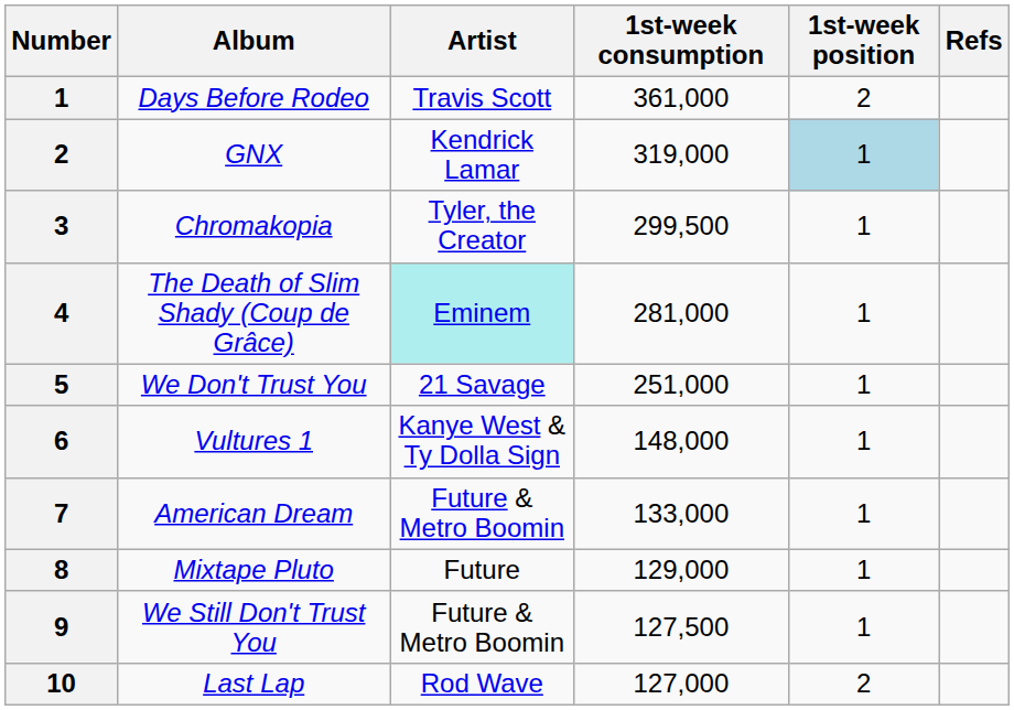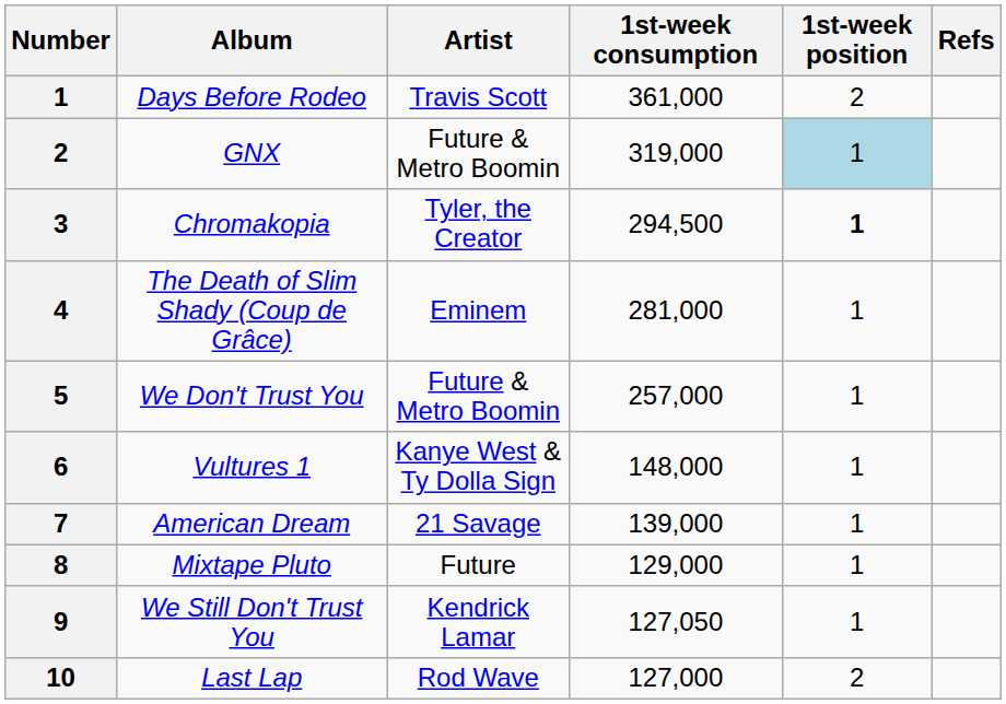GNX | Artist: Kendrick Lamar -> Future & Metro Boomin
Chromakopia | 1st-week consumption: 299,500 -> 294,500
Chromakopia | 1st-week position: normal -> bold
The Death of Slim Shady (Coup de Grâce) | Artist: paleturquoise background -> no background
We Don't Trust You | Artist: 21 Savage -> Future & Metro Boomin
We Don't Trust You | 1st-week consumption: 251,000 -> 257,000
American Dream | Artist: Future & Metro Boomin -> 21 Savage
American Dream | 1st-week consumption: 133,000 -> 139,000
We Still Don't Trust You | Artist: Future & Metro Boomin -> Kendrick Lamar
We Still Don't Trust You | 1st-week consumption: 127,500 -> 127,050
